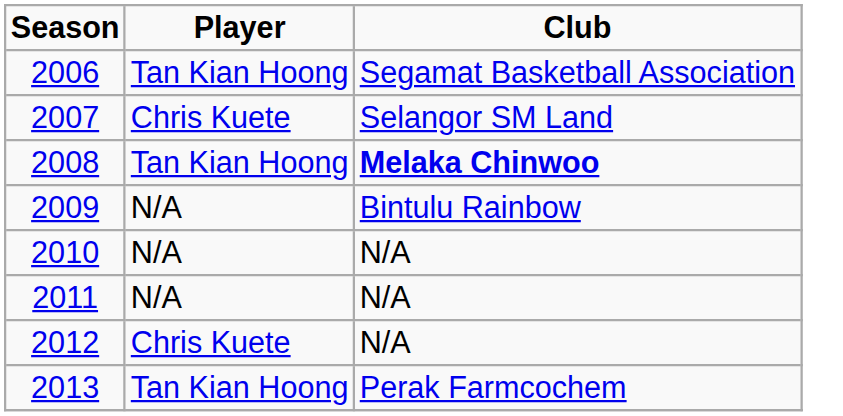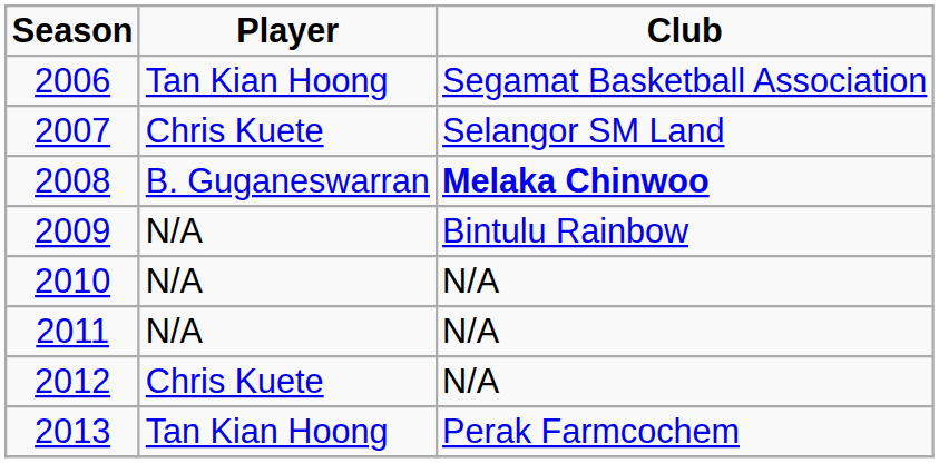2008 | Player: Tan Kian Hoong -> B. Guganeswarran
